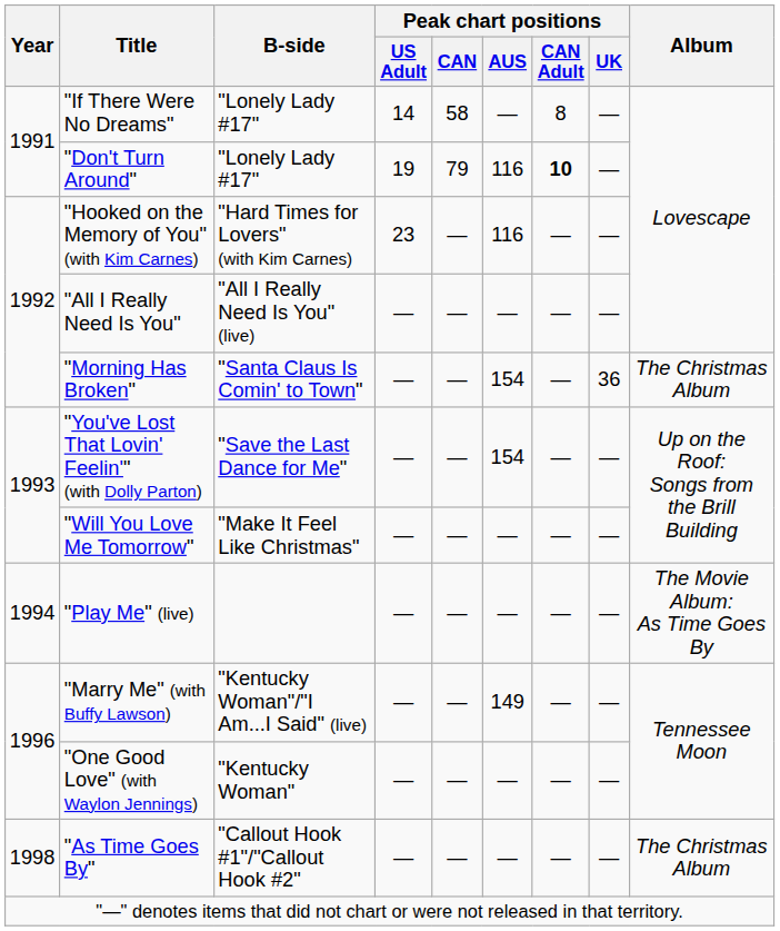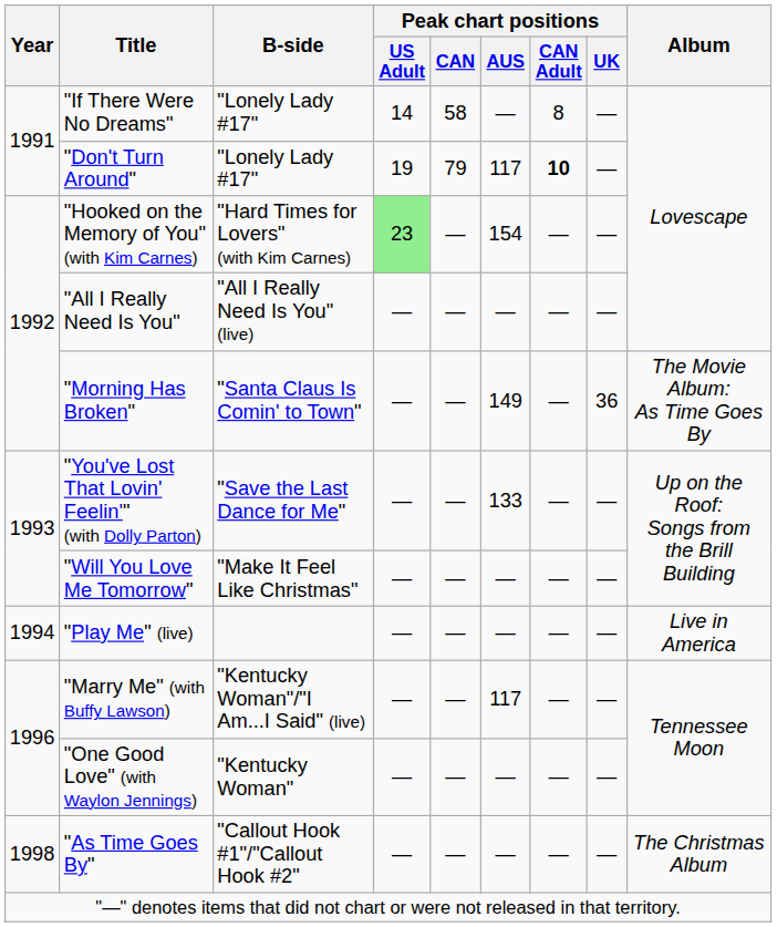"Don't Turn Around" | Peak chart positions / AUS: 116 -> 117
"Hooked on the Memory of You" (with Kim Carnes) | Peak chart positions / US Adult: no background -> lightgreen background
"Hooked on the Memory of You" (with Kim Carnes) | Peak chart positions / AUS: 116 -> 154
"Morning Has Broken" | Peak chart positions / AUS: 154 -> 149
"Morning Has Broken" | Album: The Christmas Album -> The Movie Album: As Time Goes By
"You've Lost That Lovin' Feelin'" (with Dolly Parton) | Peak chart positions / AUS: 154 -> 133
"Play Me" (live) | Album: The Movie Album: As Time Goes By -> Live in America
"Marry Me" (with Buffy Lawson) | Peak chart positions / AUS: 149 -> 117
